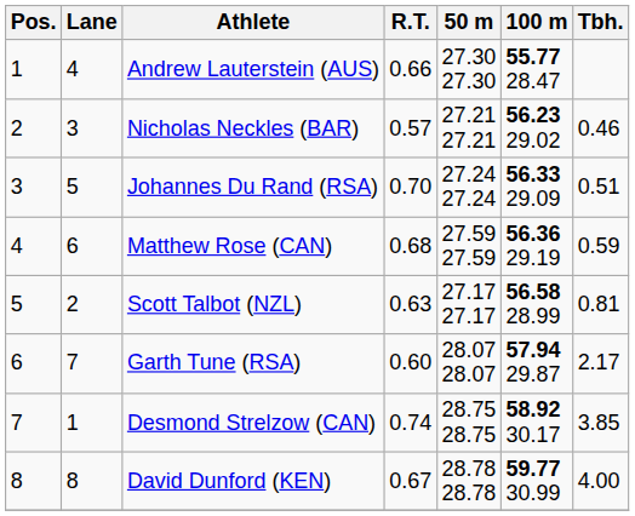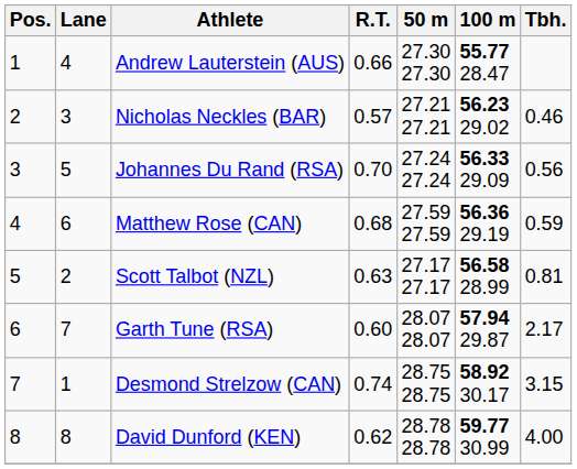Johannes Du Rand (RSA) | Tbh.: 0.51 -> 0.56
Desmond Strelzow (CAN) | Tbh.: 3.85 -> 3.15
David Dunford (KEN) | R.T.: 0.67 -> 0.62
